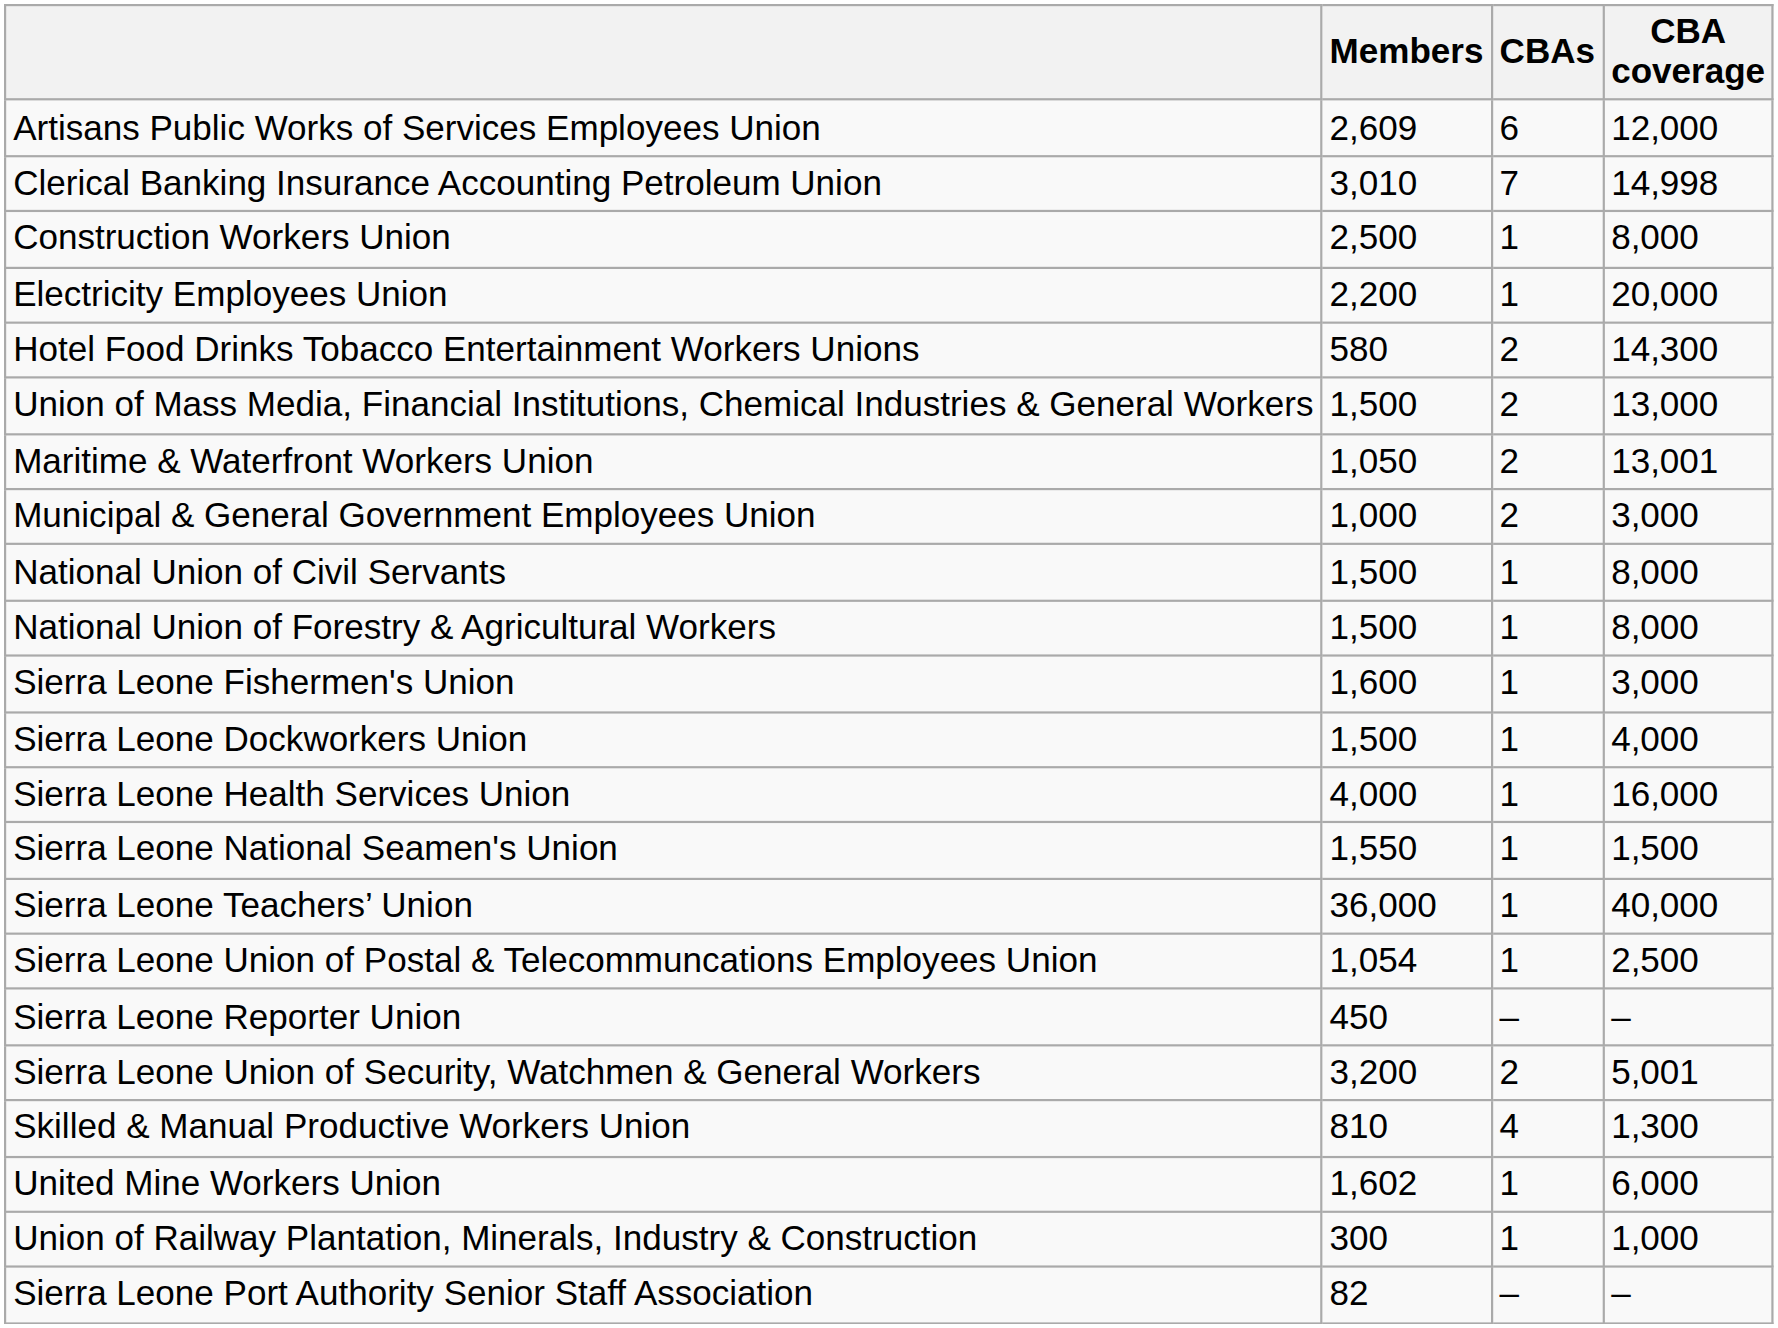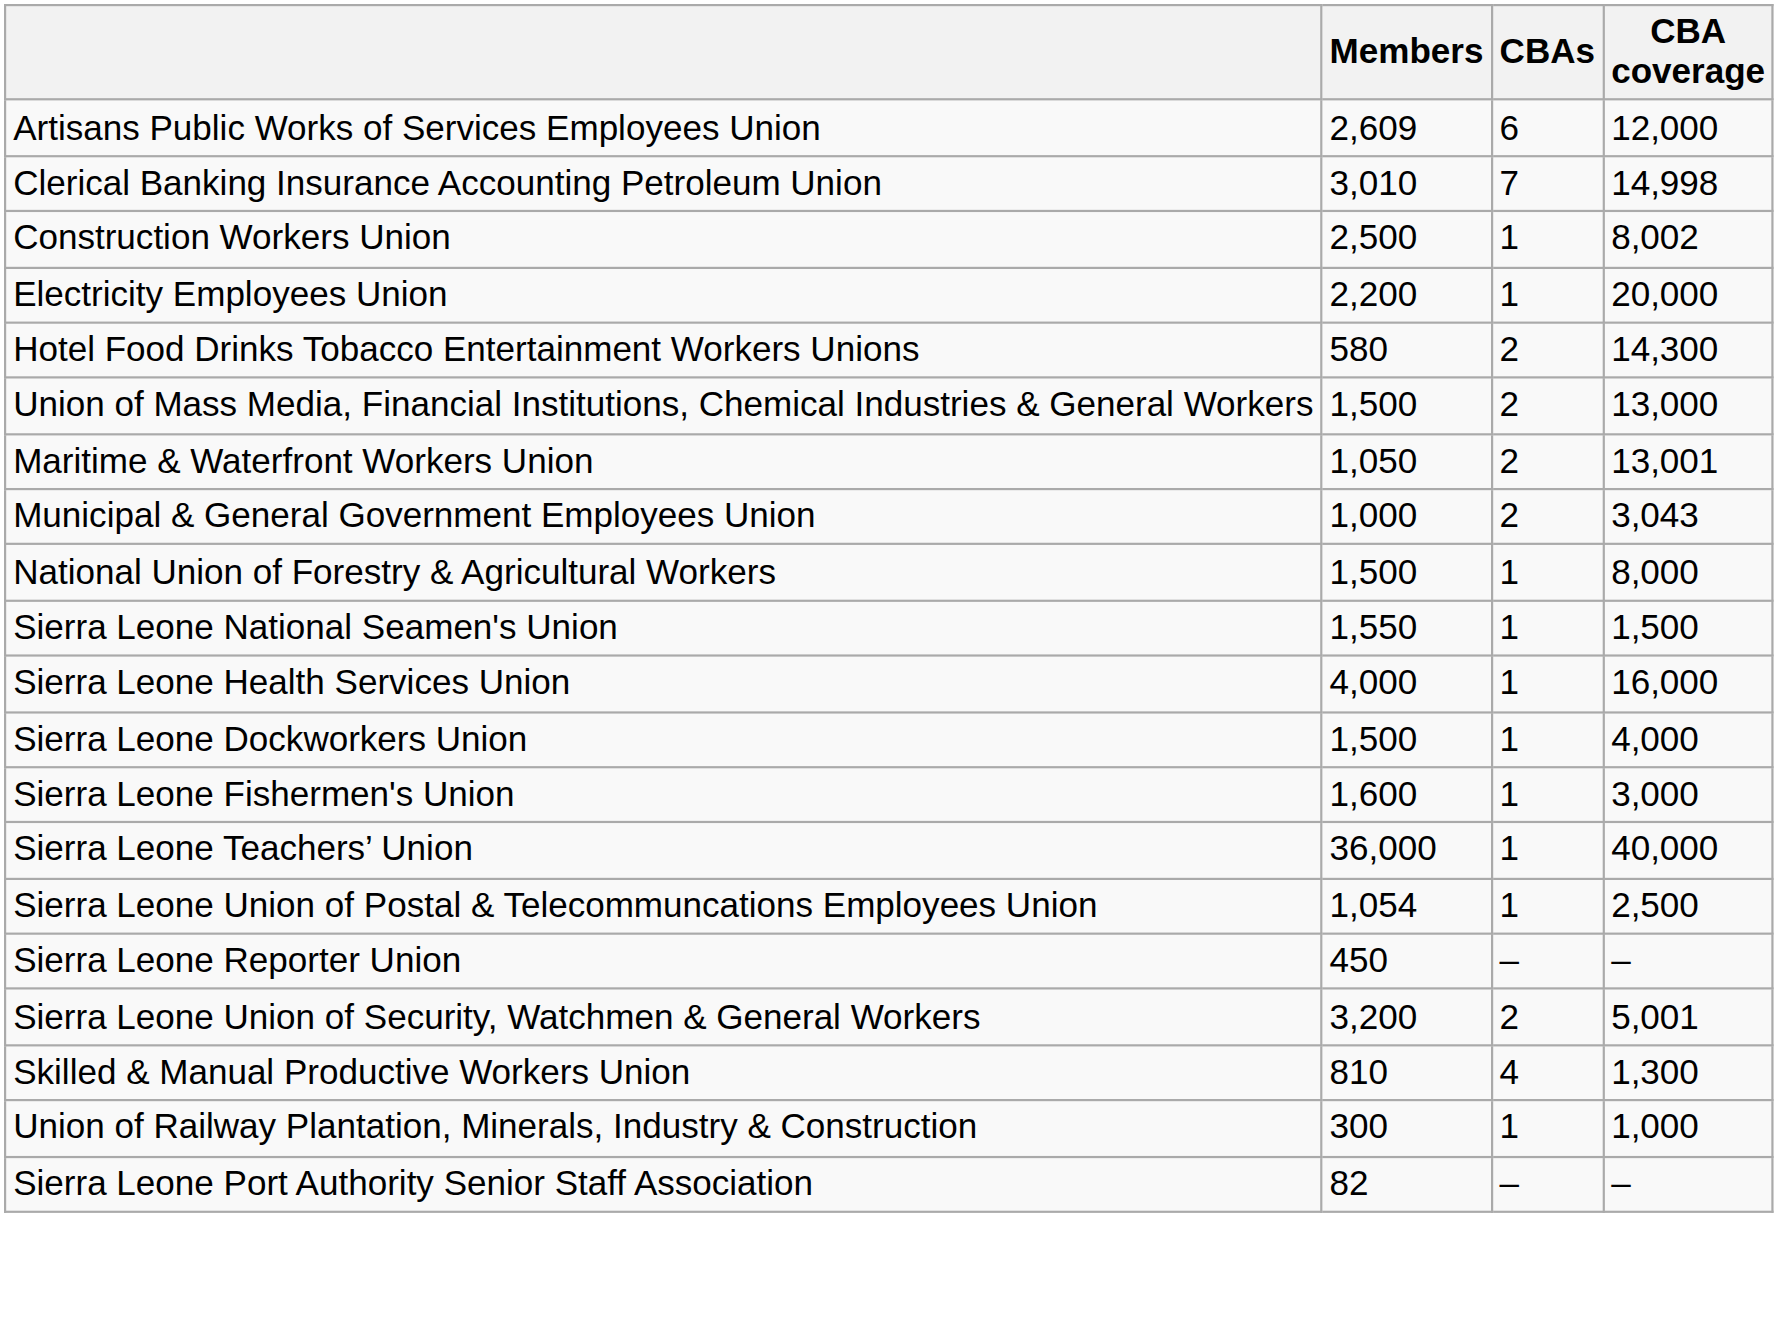Construction Workers Union | CBA coverage: 8,000 -> 8,002
Municipal & General Government Employees Union | CBA coverage: 3,000 -> 3,043
- row: National Union of Civil Servants | 1,500 | 1 | 8,000
rows swapped: Sierra Leone Fishermen's Union <-> Sierra Leone National Seamen's Union
rows swapped: Sierra Leone Dockworkers Union <-> Sierra Leone Health Services Union
- row: United Mine Workers Union | 1,602 | 1 | 6,000
